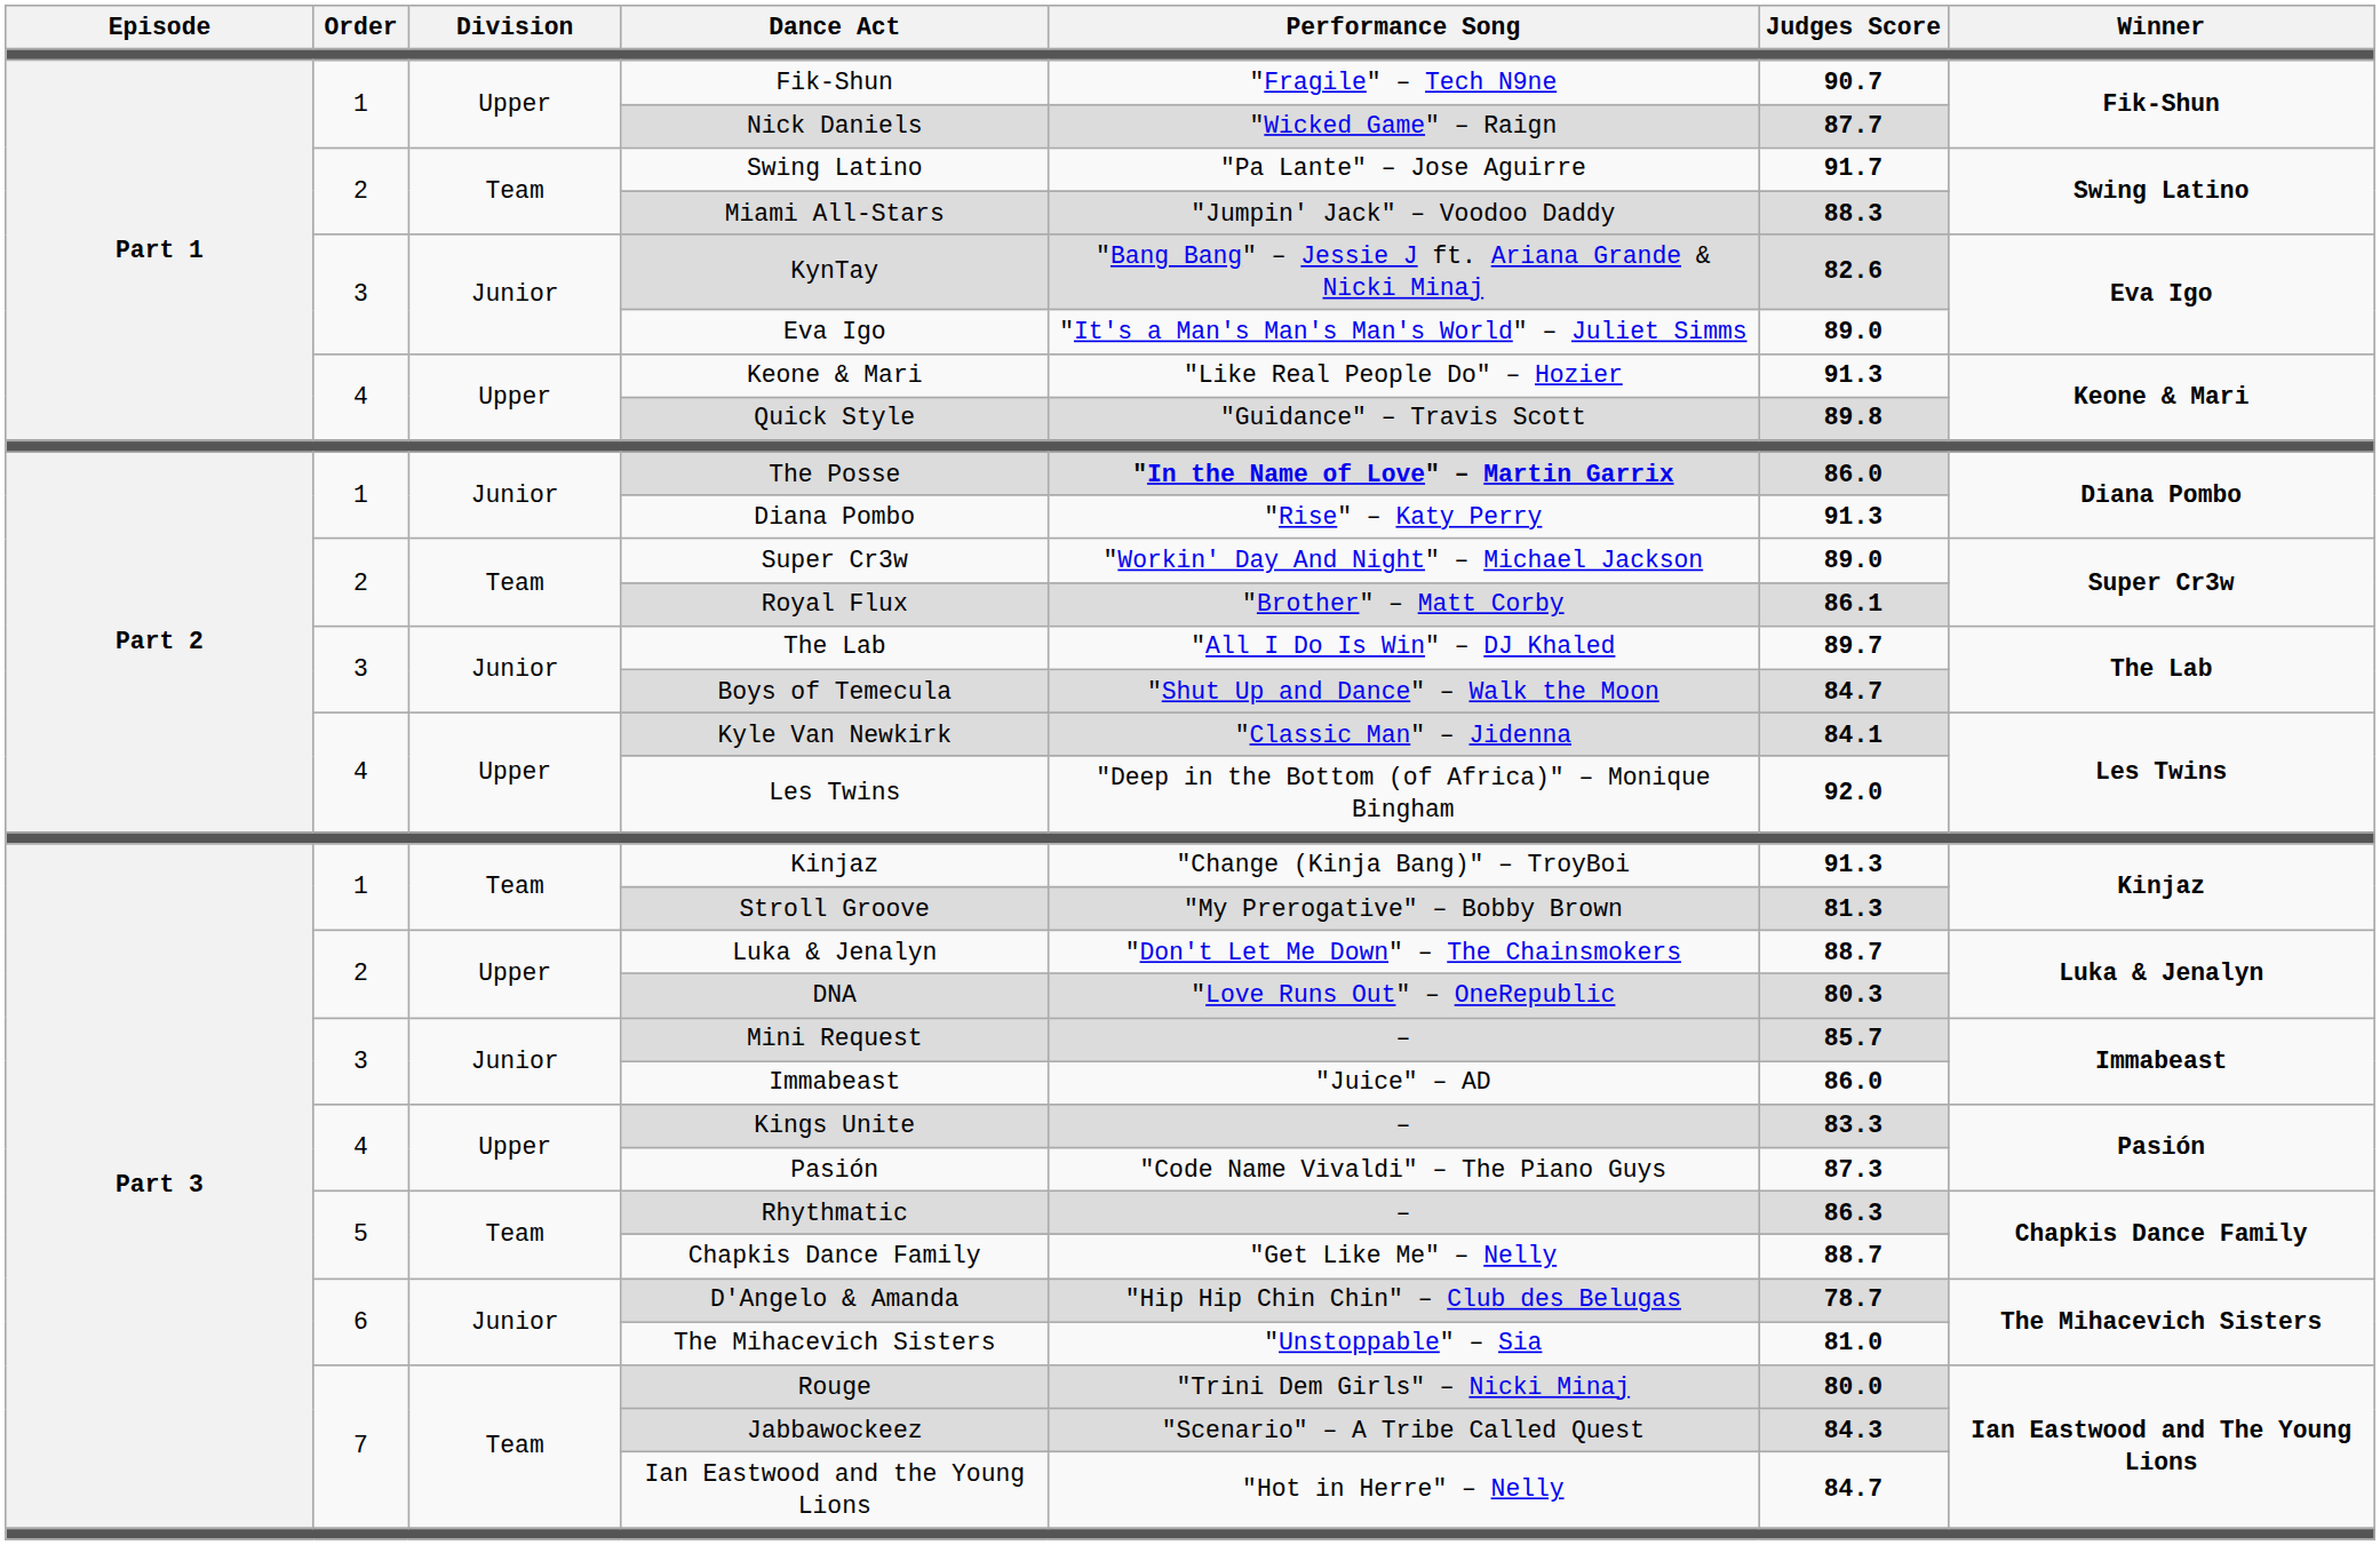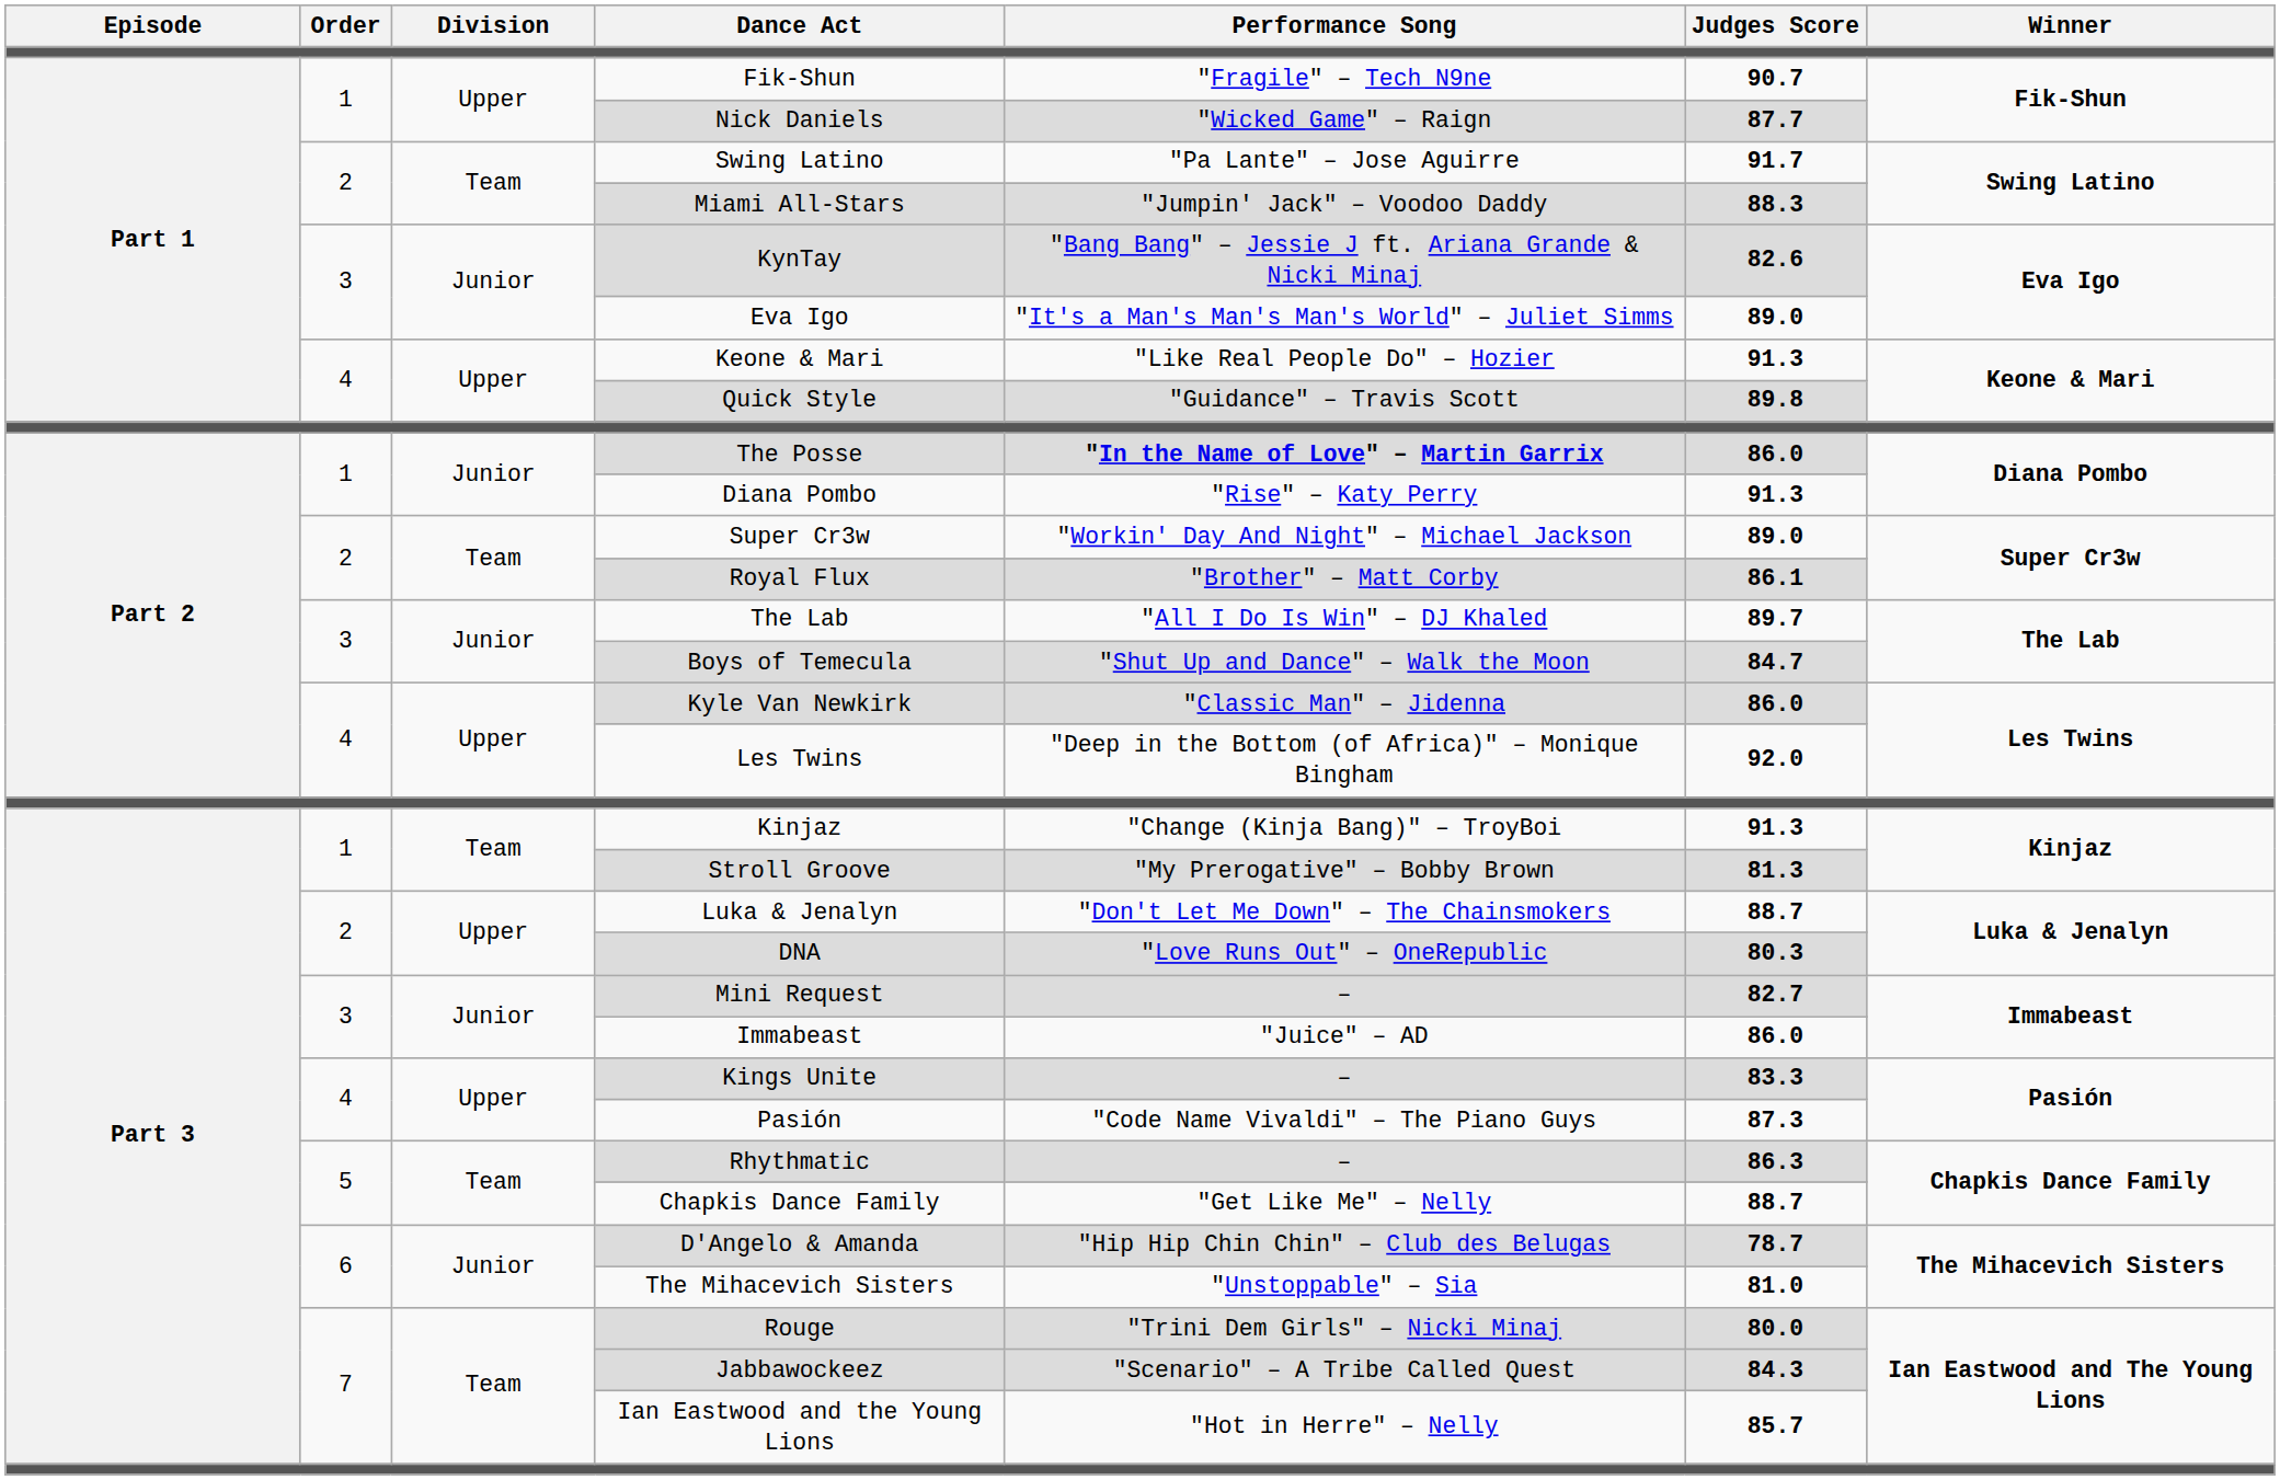Kyle Van Newkirk | Judges Score: 84.1 -> 86.0
Mini Request | Judges Score: 85.7 -> 82.7
Ian Eastwood and the Young Lions | Judges Score: 84.7 -> 85.7
